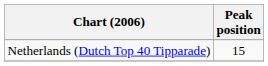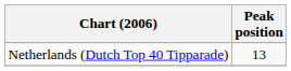Netherlands (Dutch Top 40 Tipparade) | Peak position: 15 -> 13
